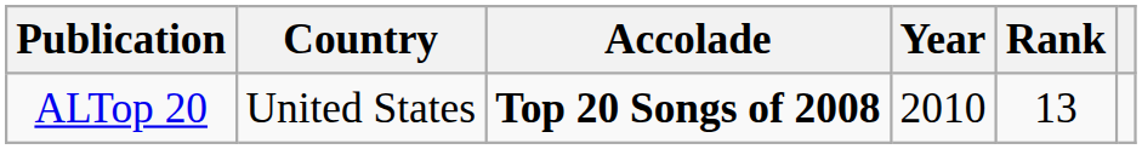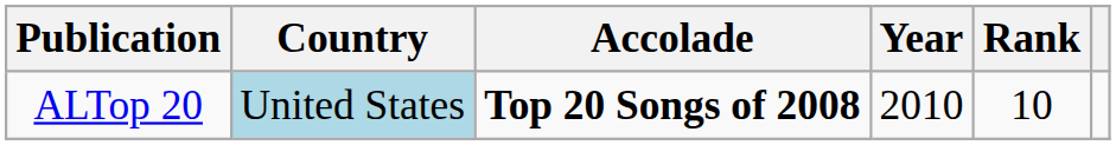ALTop 20 | Country: no background -> lightblue background
ALTop 20 | Rank: 13 -> 10
